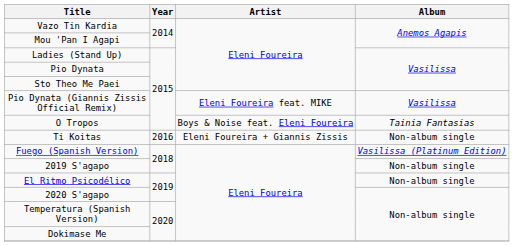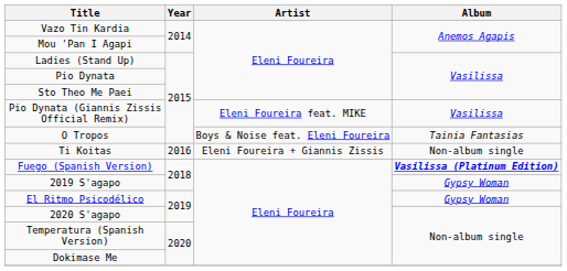Fuego (Spanish Version) | Album: normal -> bold
2019 S'agapo | Album: Non-album single -> Gypsy Woman
El Ritmo Psicodélico | Album: Non-album single -> Gypsy Woman
